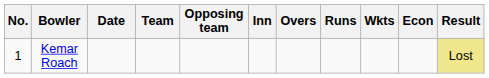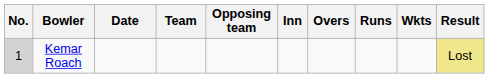- column: Econ
Kemar Roach | No.: no background -> lightgrey background
